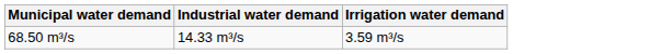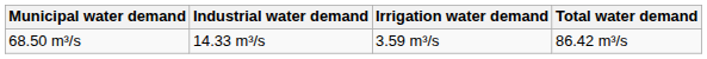+ column: Total water demand | 86.42 m³/s
